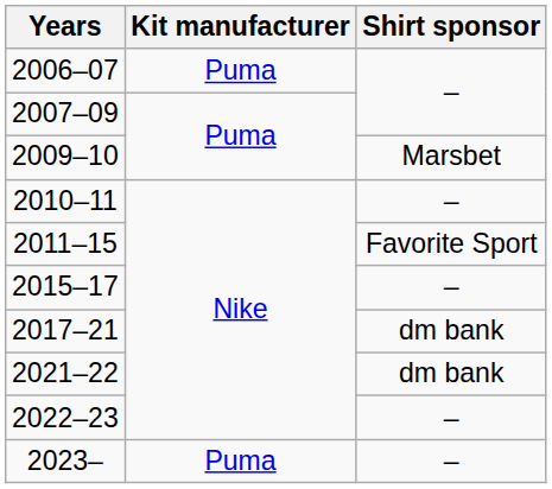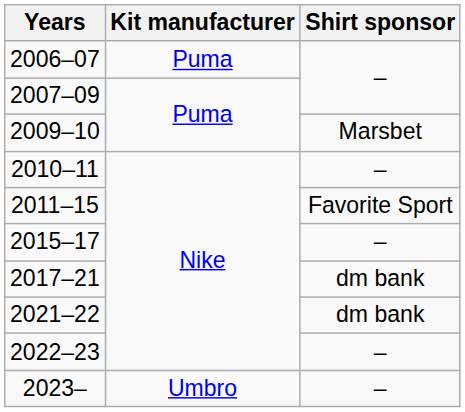2023– | Kit manufacturer: Puma -> Umbro
